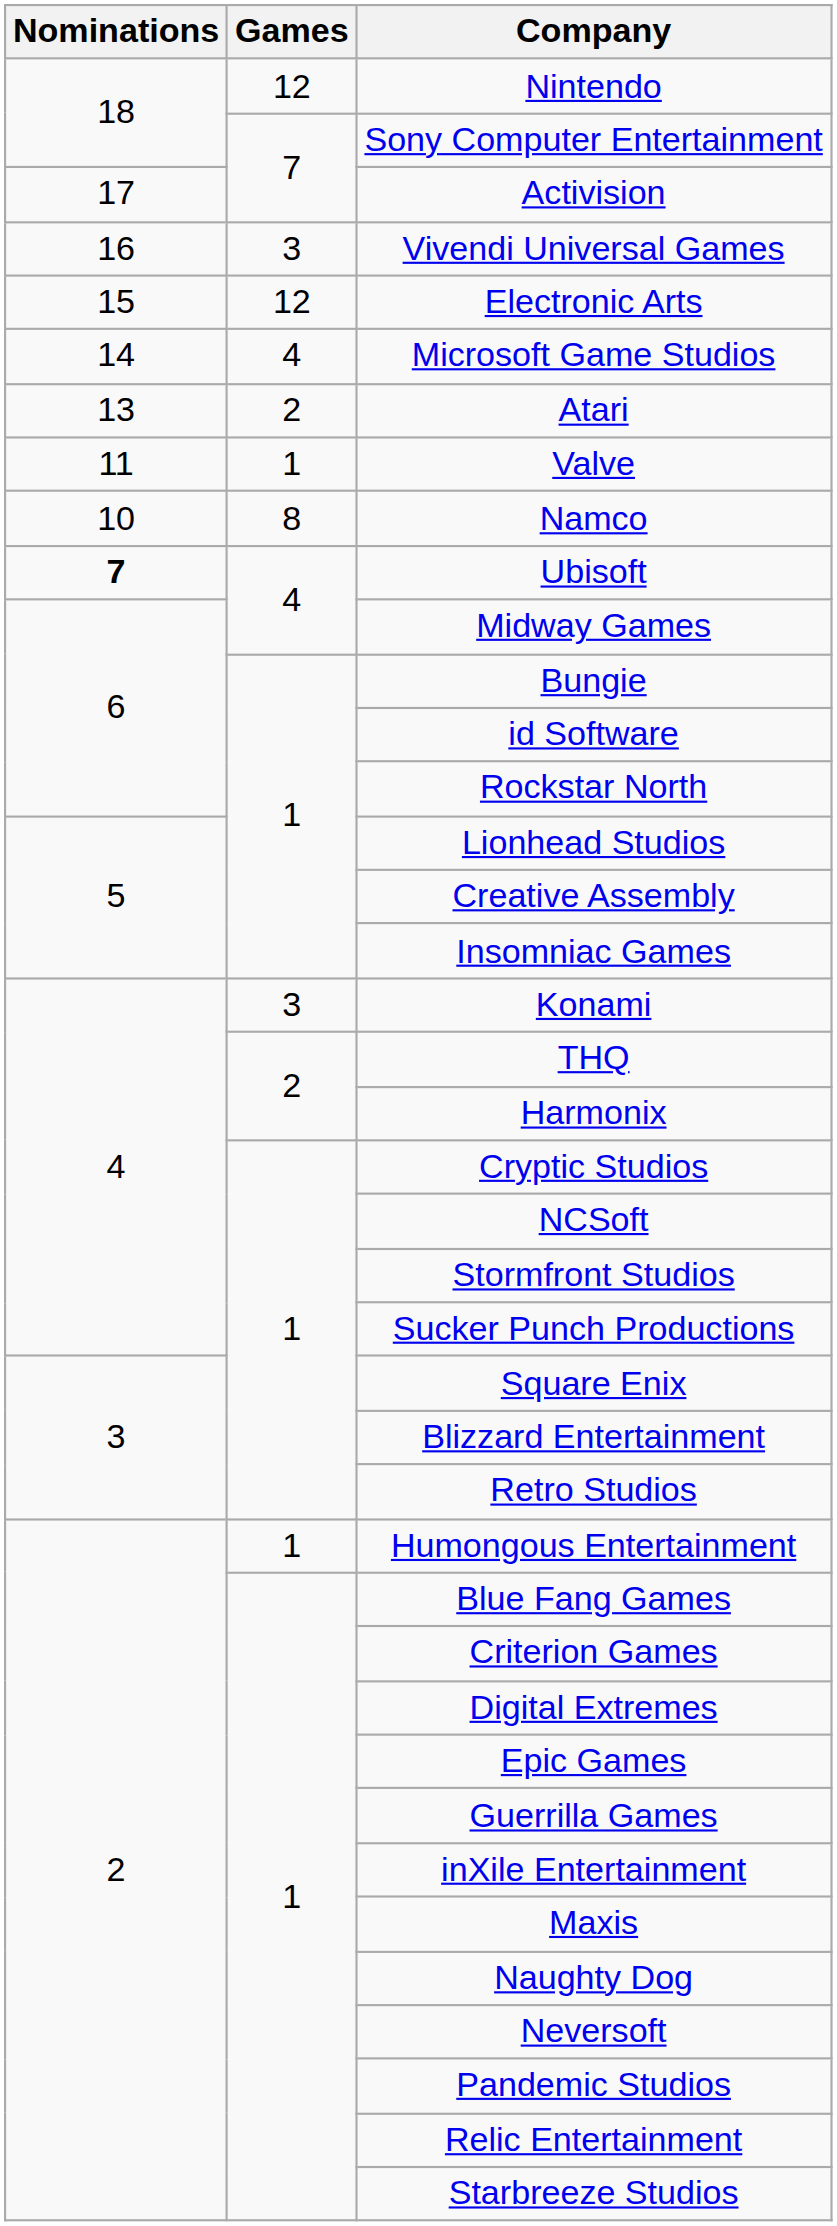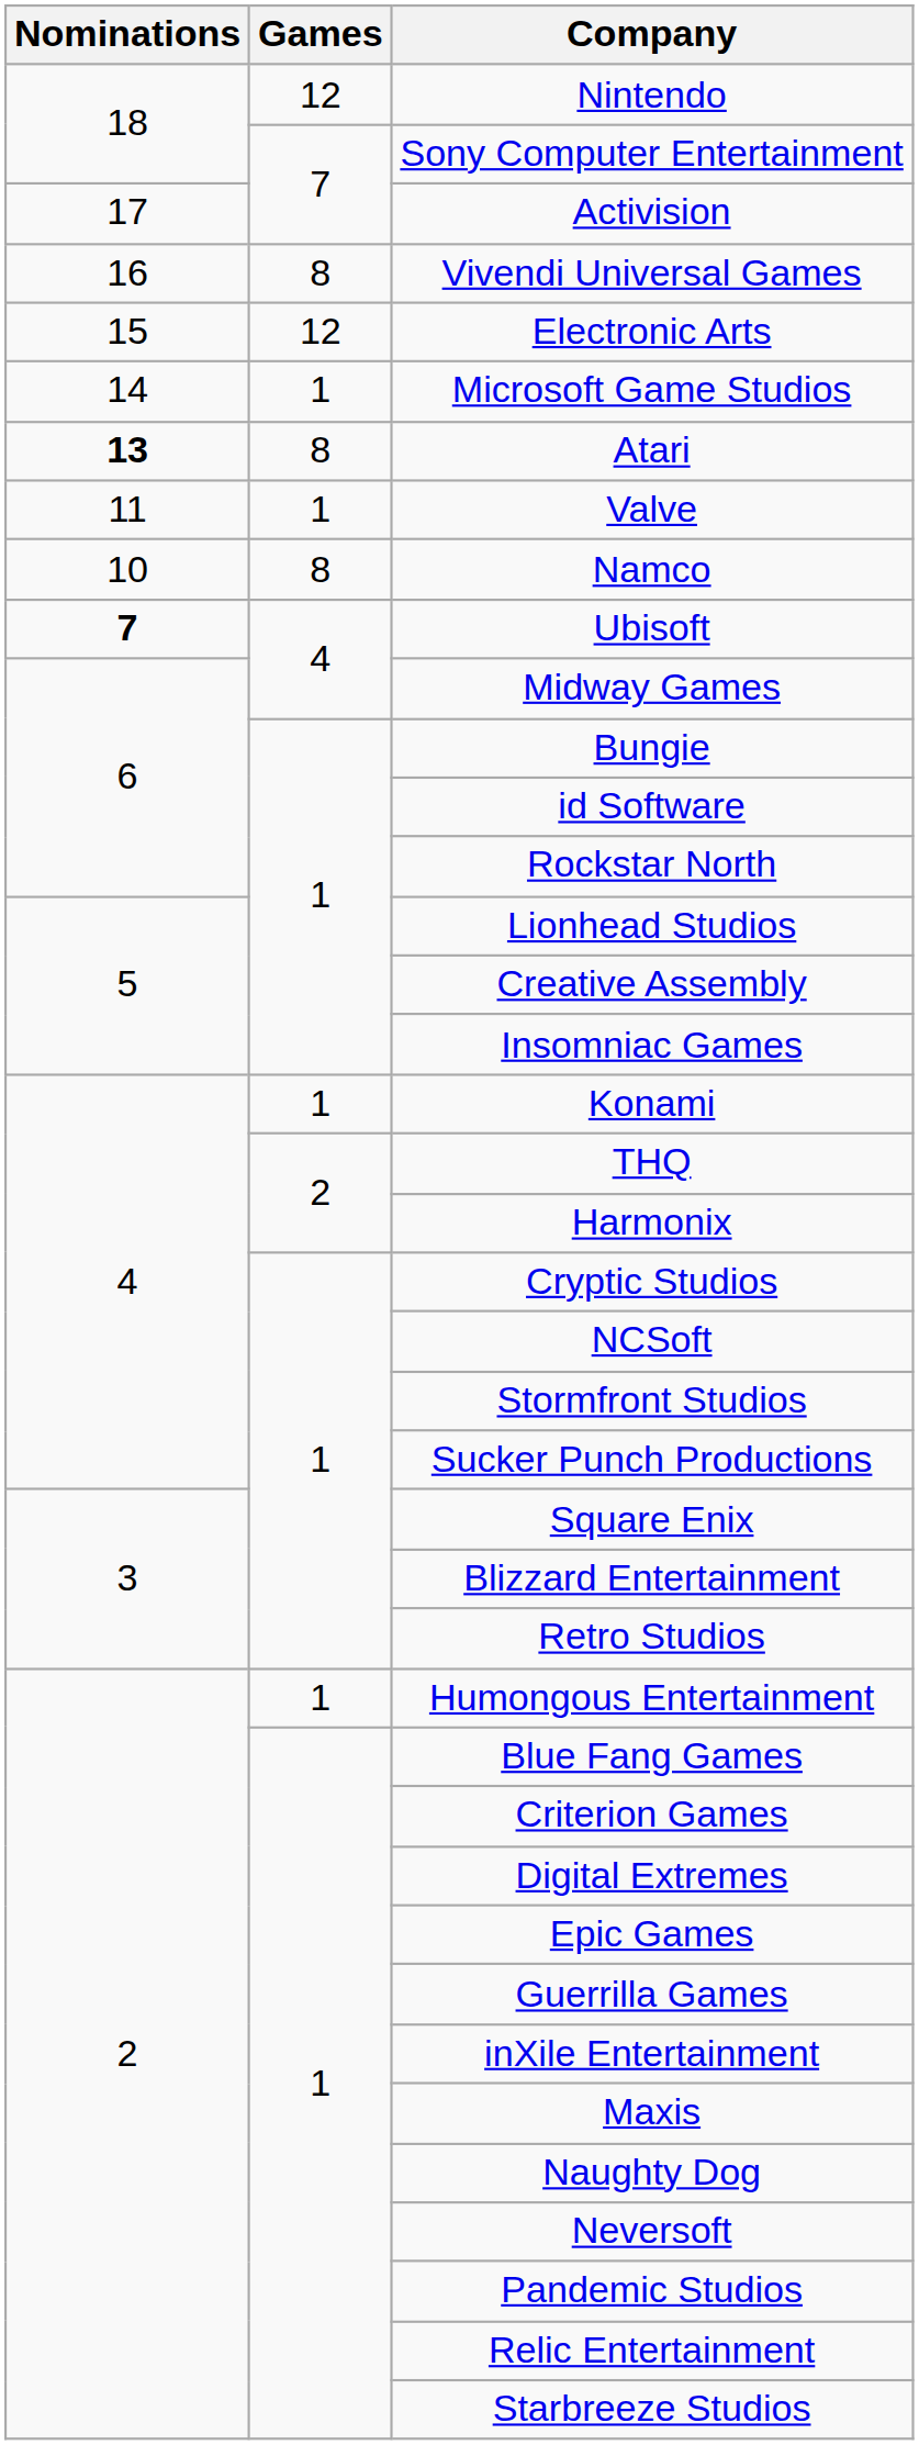Vivendi Universal Games | Games: 3 -> 8
Microsoft Game Studios | Games: 4 -> 1
Atari | Nominations: normal -> bold
Atari | Games: 2 -> 8
Konami | Games: 3 -> 1
